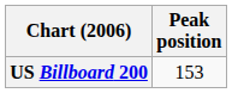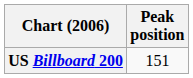US Billboard 200 | Peak position: 153 -> 151
